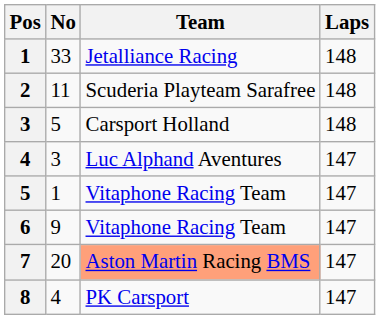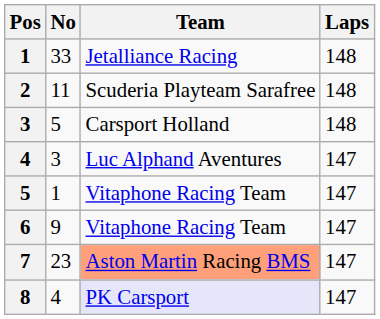7 | No: 20 -> 23
8 | Team: no background -> lavender background
